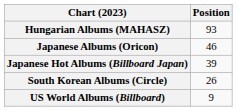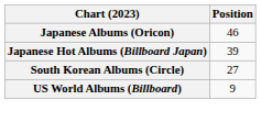- row: Hungarian Albums (MAHASZ) | 93
South Korean Albums (Circle) | Position: 26 -> 27
